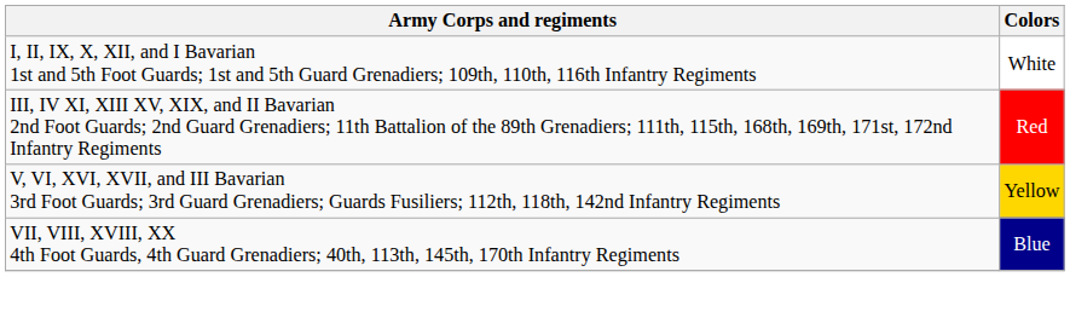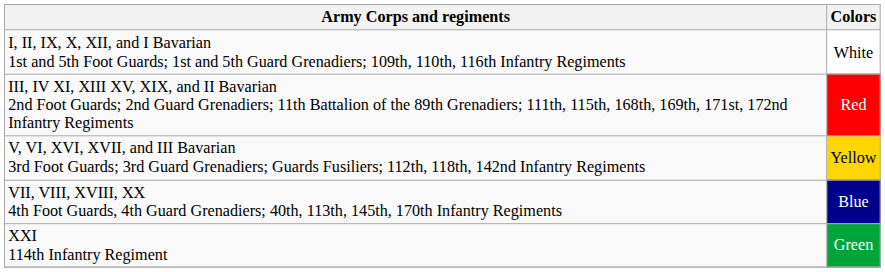+ row: XXI 114th Infantry Regiment | Green
